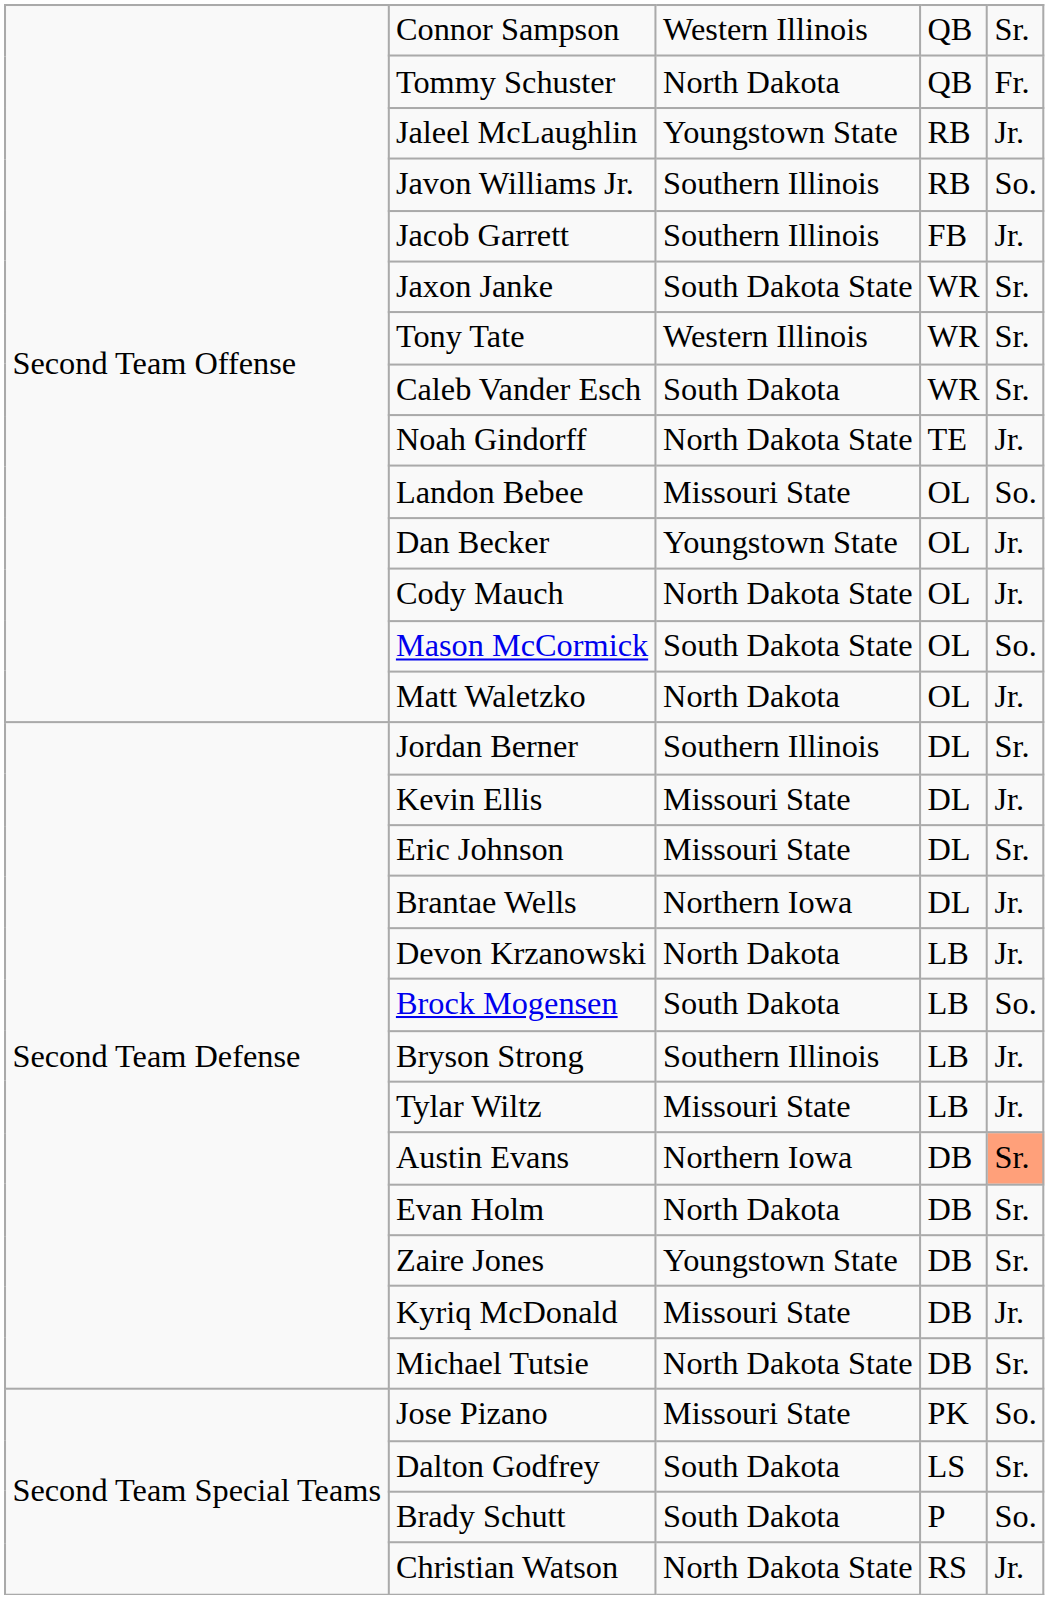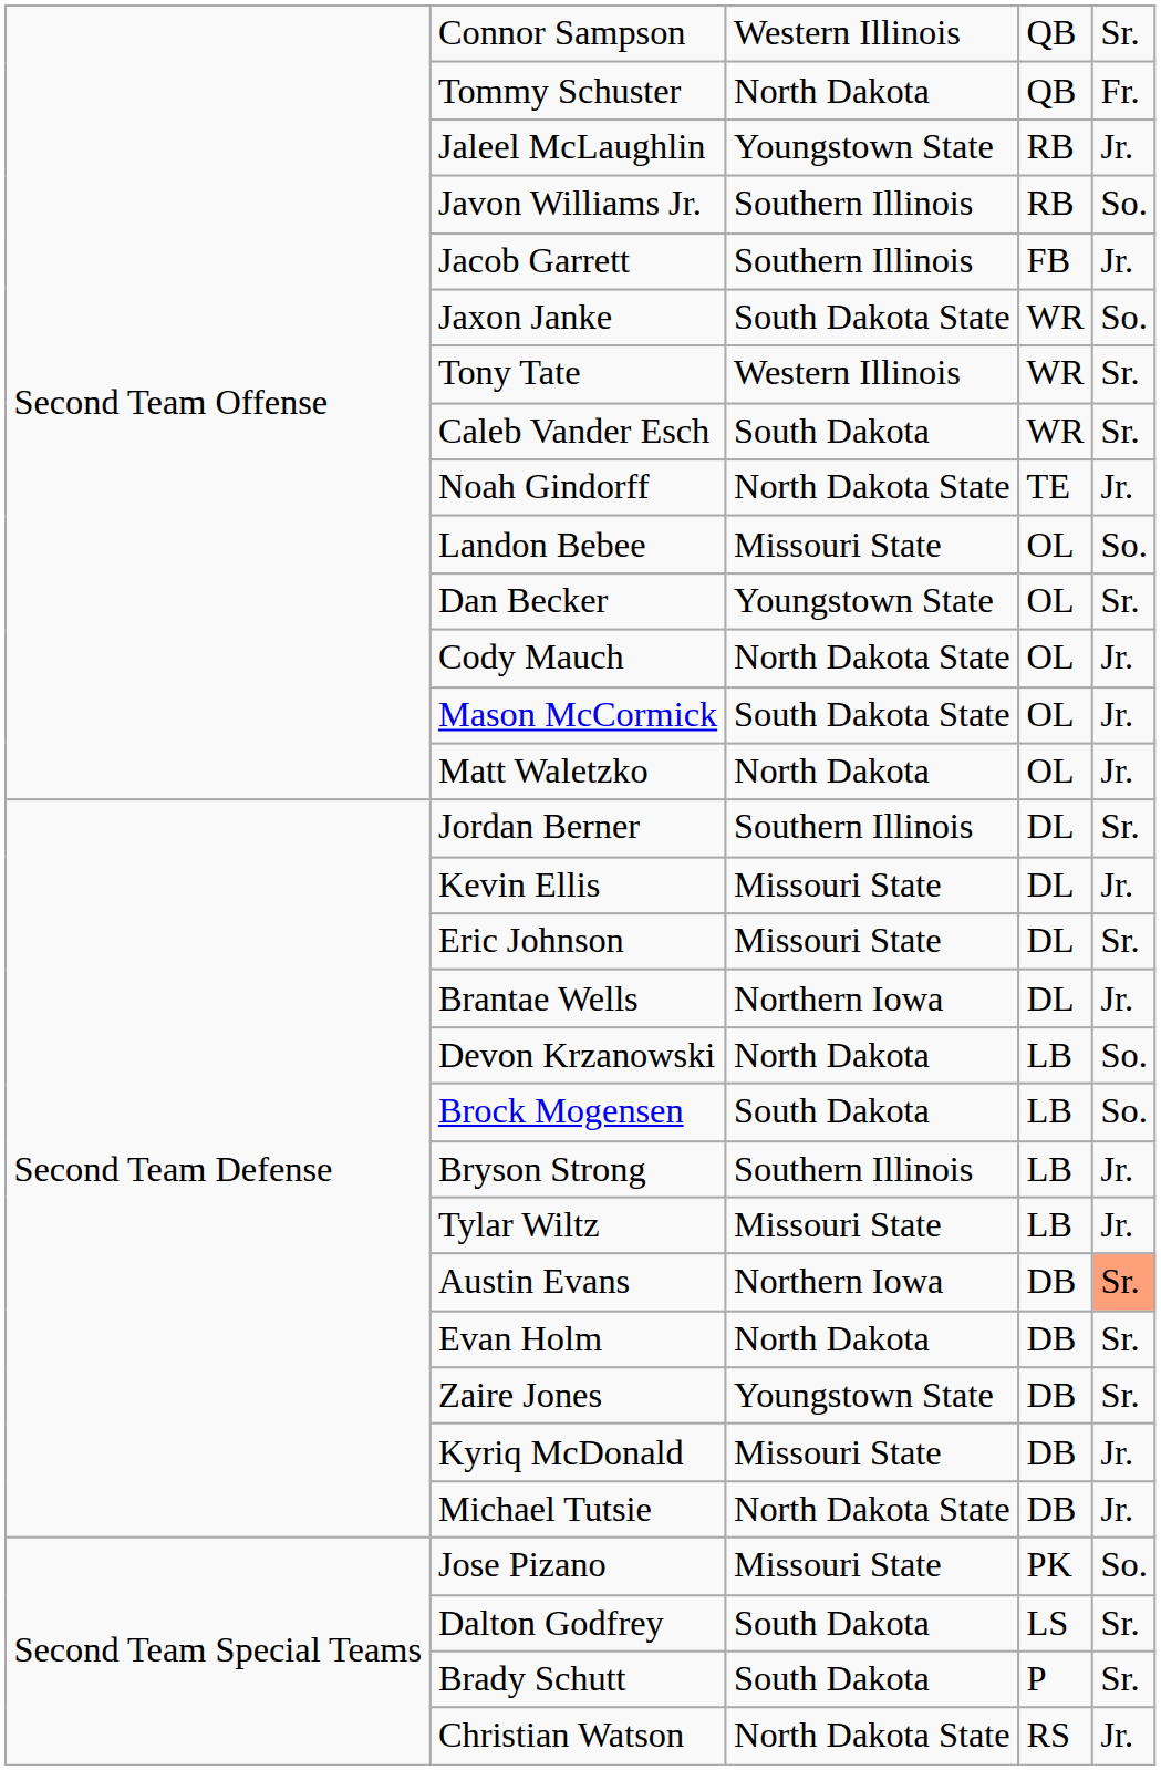Jaxon Janke | column 5: Sr. -> So.
Dan Becker | column 5: Jr. -> Sr.
Mason McCormick | column 5: So. -> Jr.
Devon Krzanowski | column 5: Jr. -> So.
Michael Tutsie | column 5: Sr. -> Jr.
Brady Schutt | column 5: So. -> Sr.
